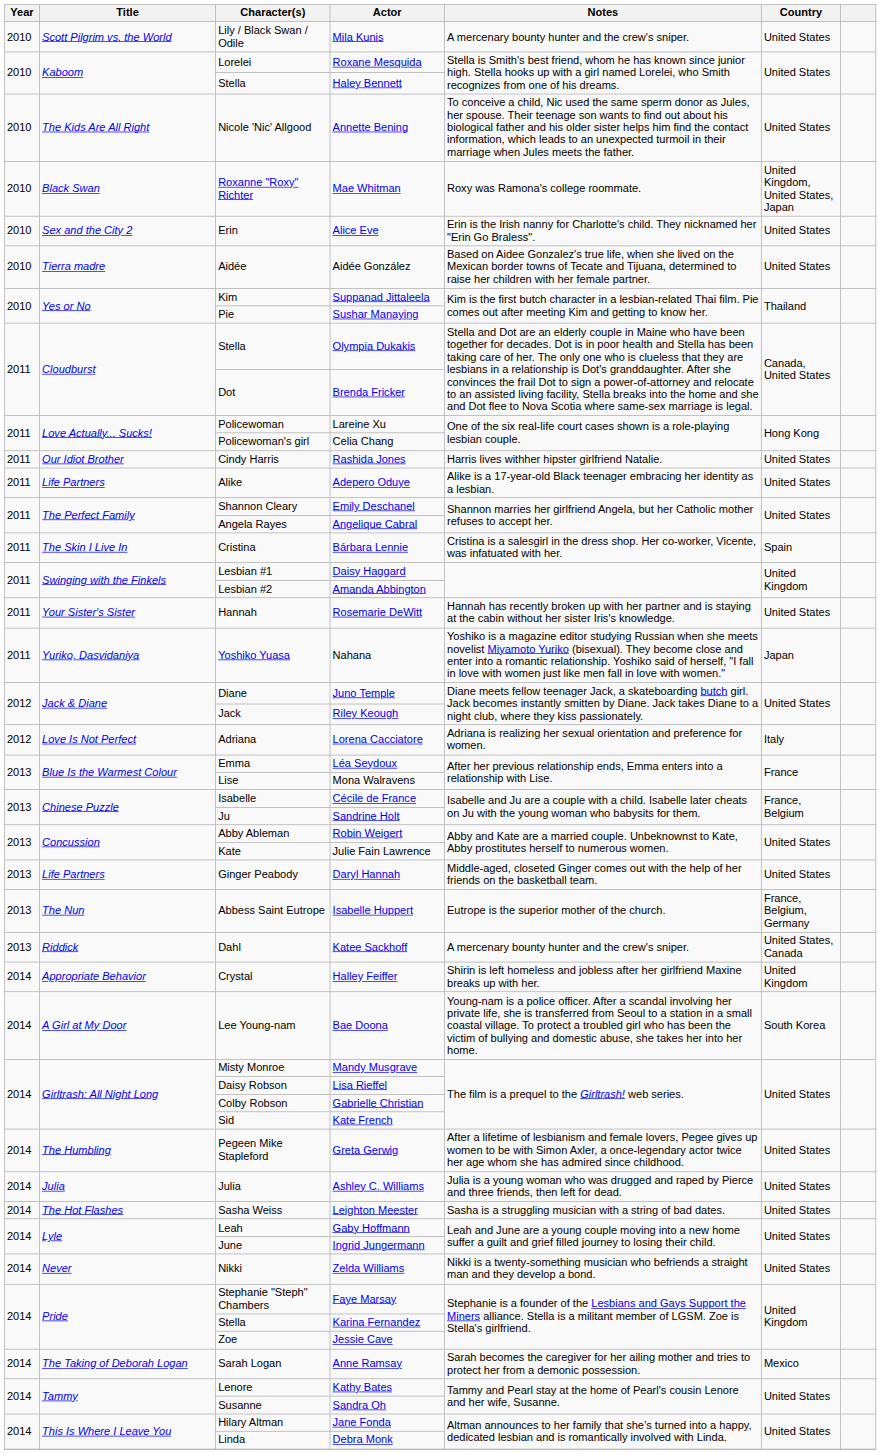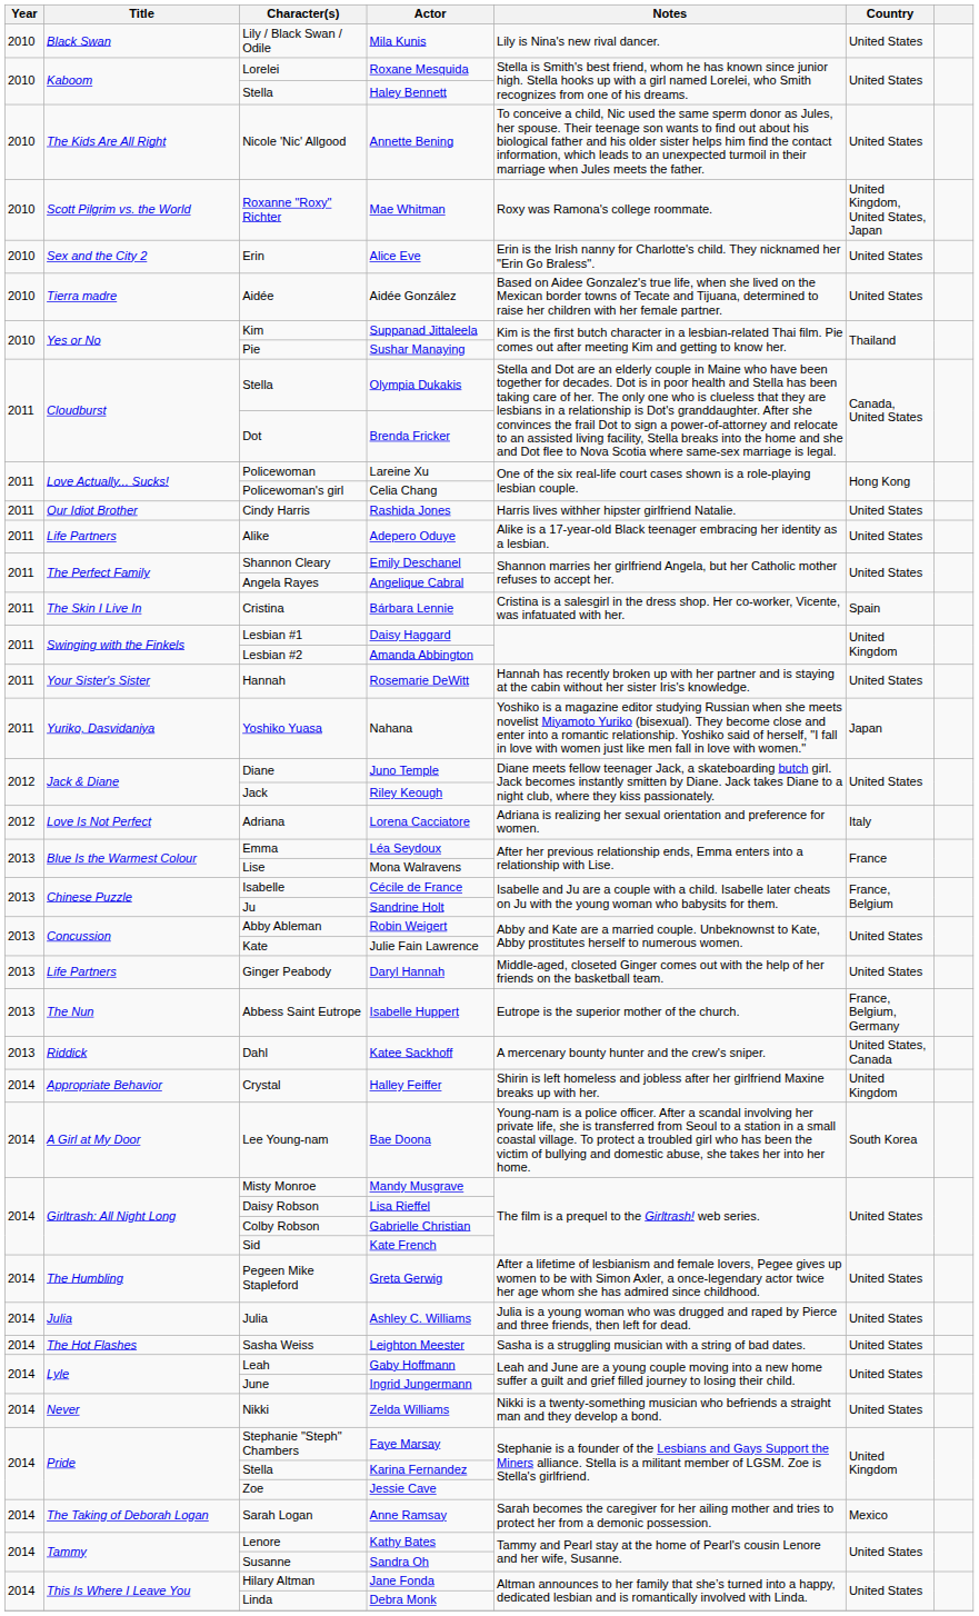Mila Kunis | Title: Scott Pilgrim vs. the World -> Black Swan
Mila Kunis | Notes: A mercenary bounty hunter and the crew's sniper. -> Lily is Nina's new rival dancer.
Mae Whitman | Title: Black Swan -> Scott Pilgrim vs. the World
